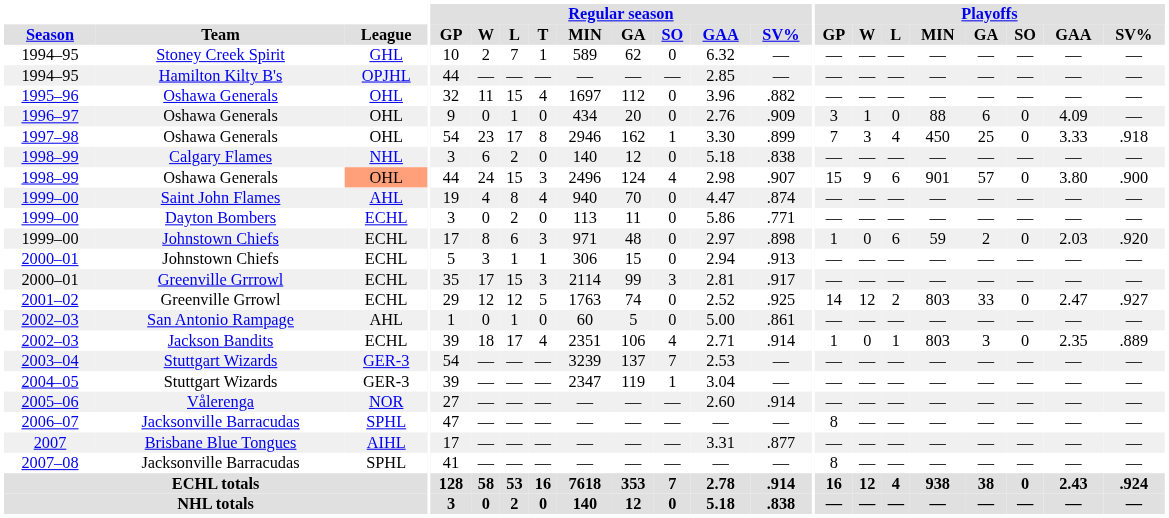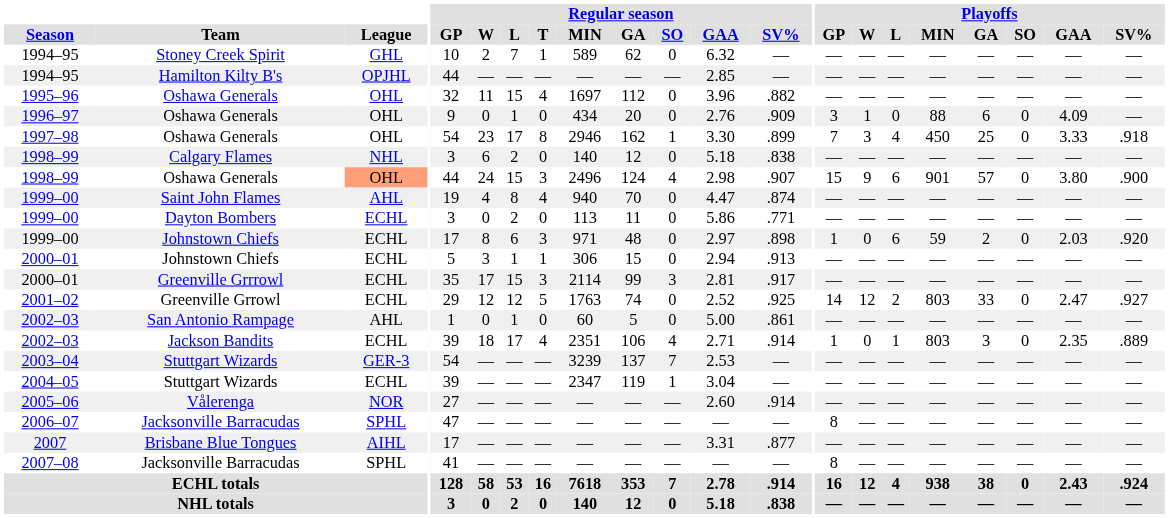2004–05 | League: GER-3 -> ECHL
